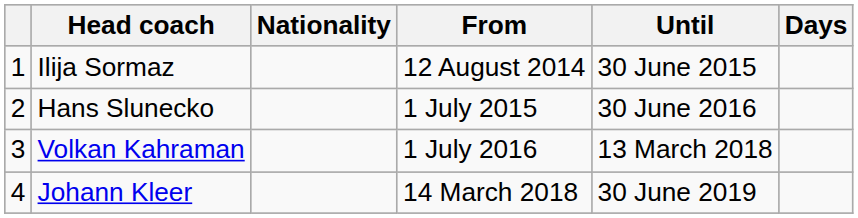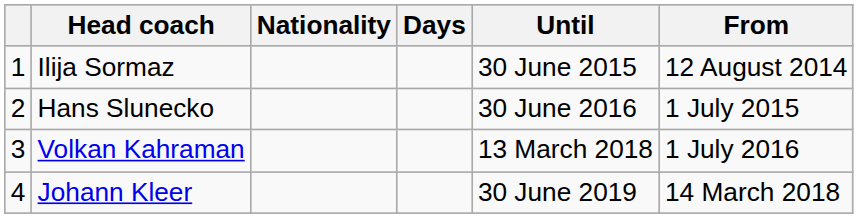columns swapped: From <-> Days
